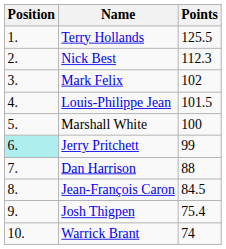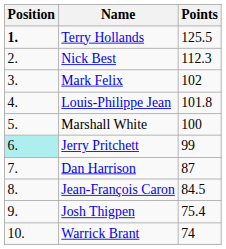Terry Hollands | Position: normal -> bold
Louis-Philippe Jean | Points: 101.5 -> 101.8
Dan Harrison | Points: 88 -> 87
